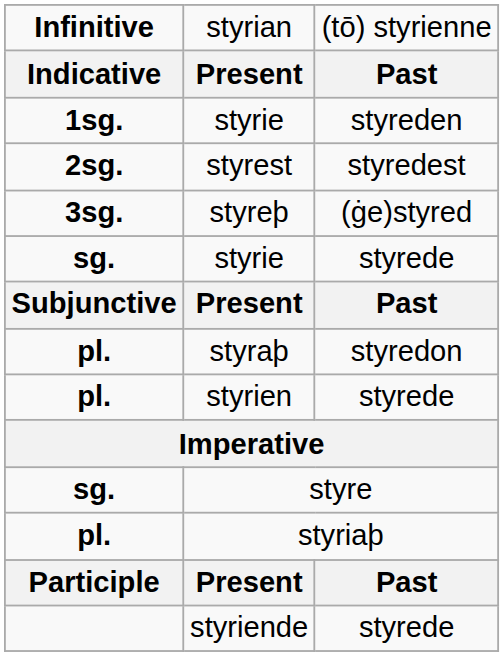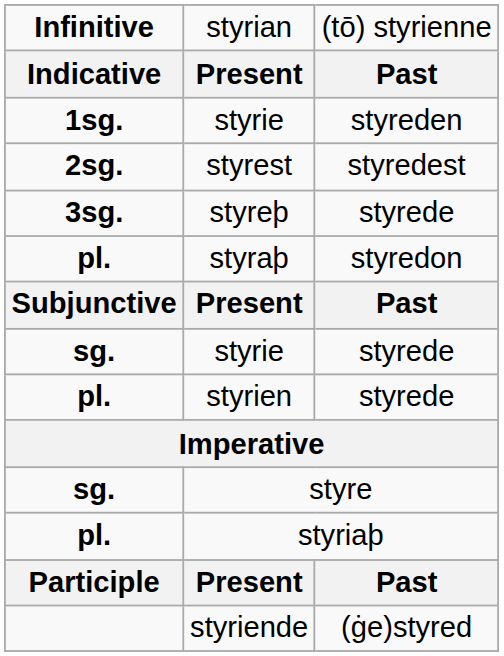styreþ | column 3: (ġe)styred -> styrede
rows swapped: styraþ <-> sg. / styrie
styriende | column 3: styrede -> (ġe)styred
